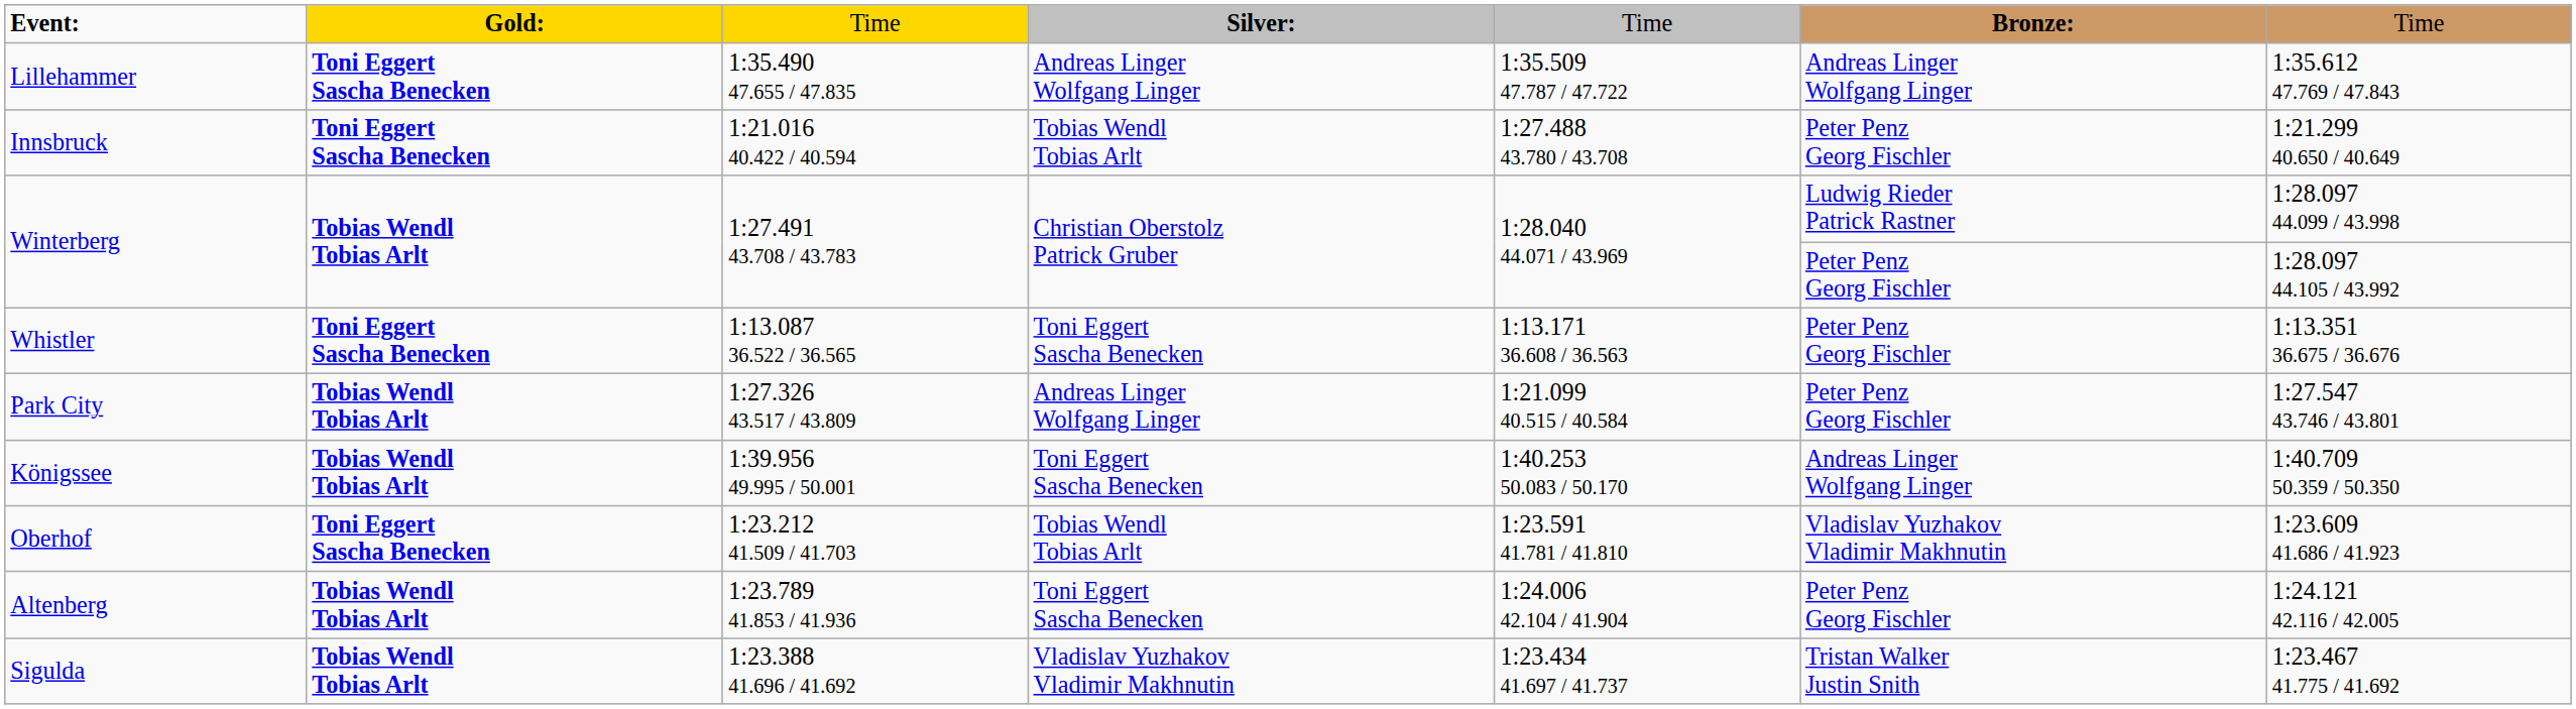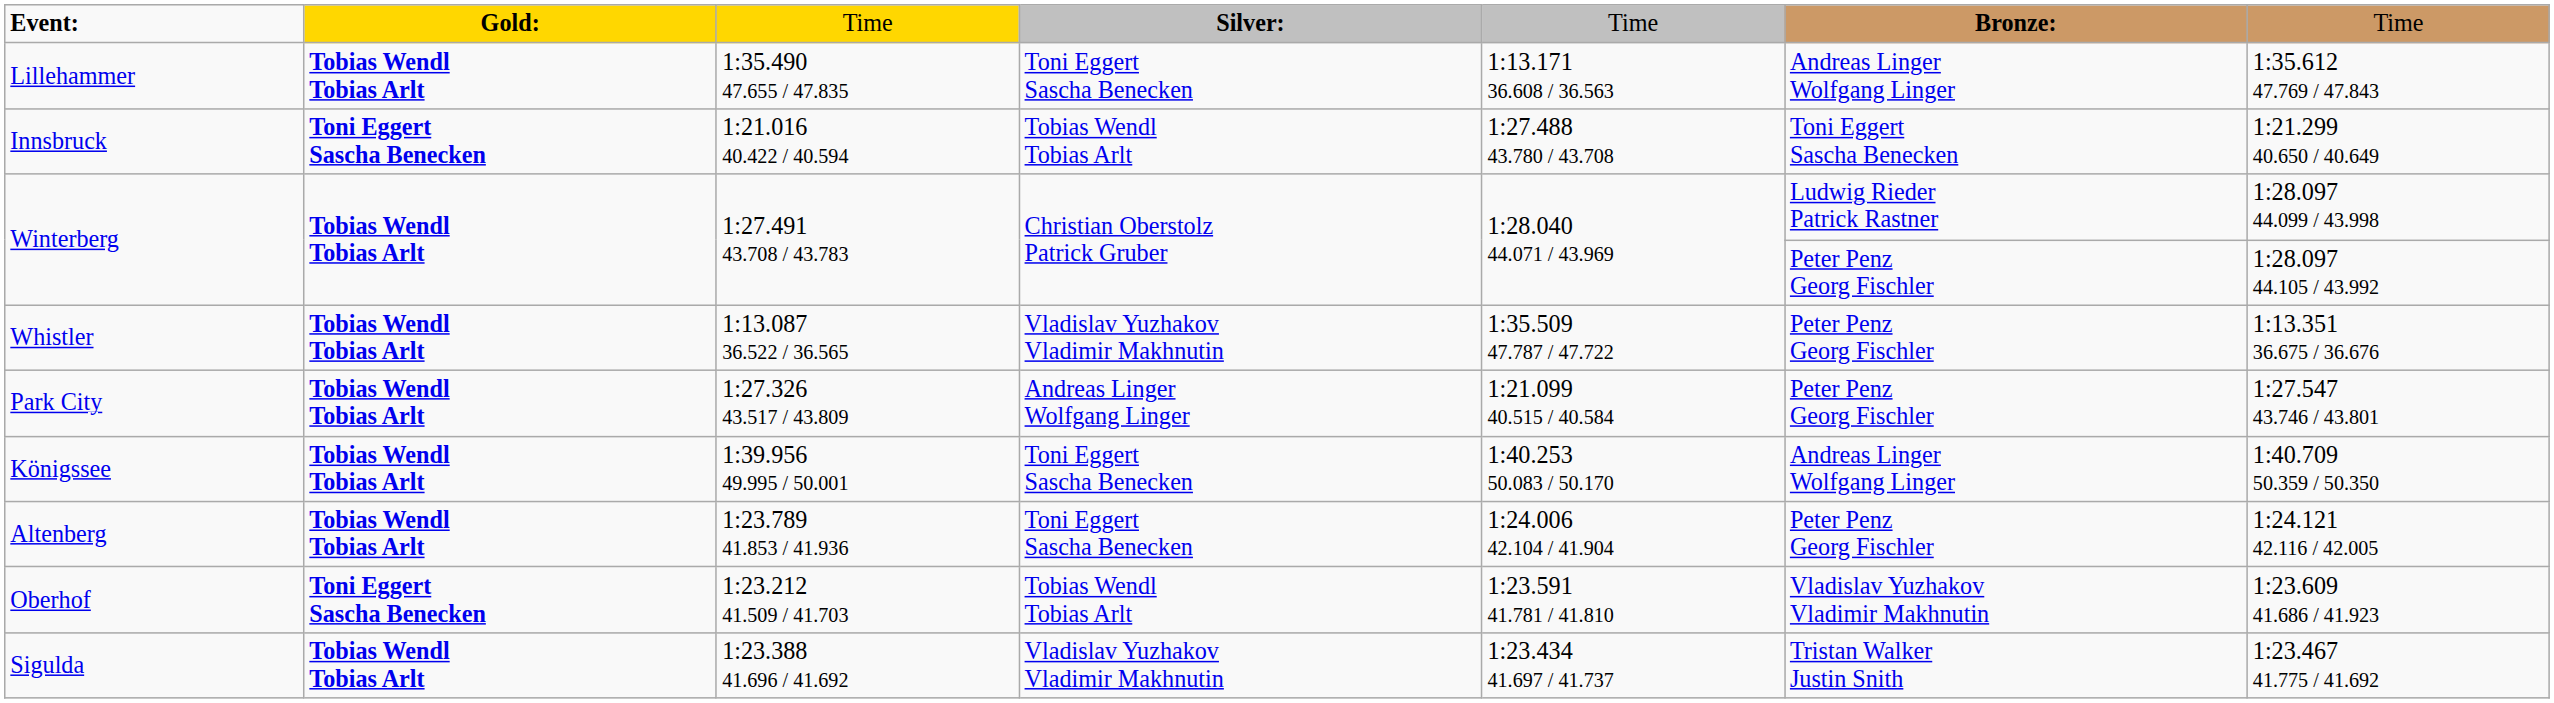Lillehammer | column 2: Toni Eggert Sascha Benecken -> Tobias Wendl Tobias Arlt
Lillehammer | column 4: Andreas Linger Wolfgang Linger -> Toni Eggert Sascha Benecken
Lillehammer | column 5: 1:35.509 47.787 / 47.722 -> 1:13.171 36.608 / 36.563
Innsbruck | column 6: Peter Penz Georg Fischler -> Toni Eggert Sascha Benecken
Whistler | column 2: Toni Eggert Sascha Benecken -> Tobias Wendl Tobias Arlt
Whistler | column 4: Toni Eggert Sascha Benecken -> Vladislav Yuzhakov Vladimir Makhnutin
Whistler | column 5: 1:13.171 36.608 / 36.563 -> 1:35.509 47.787 / 47.722
rows swapped: Oberhof <-> Altenberg
